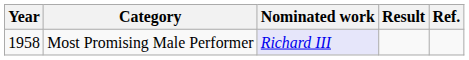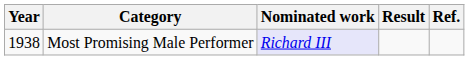Most Promising Male Performer | Year: 1958 -> 1938
